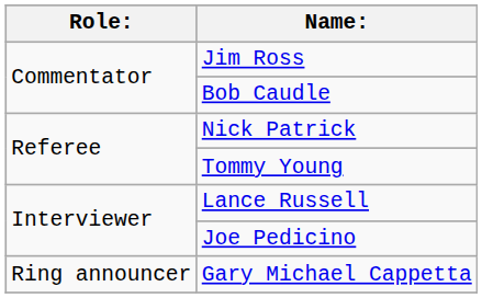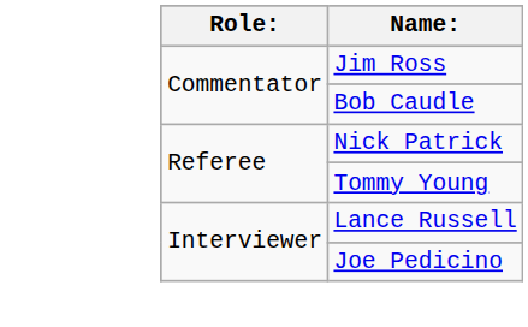- row: Ring announcer | Gary Michael Cappetta
